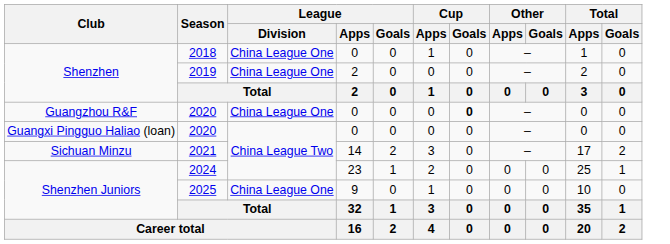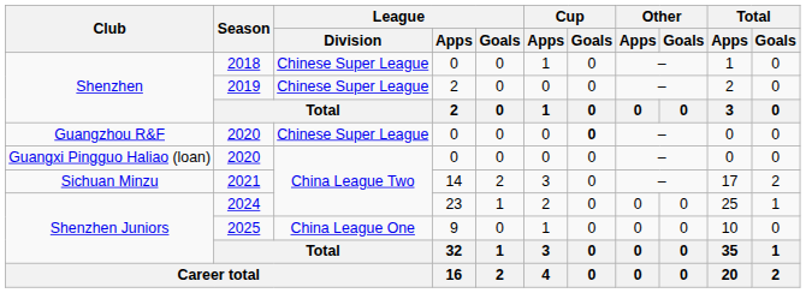2018 | League / Division: China League One -> Chinese Super League
2019 | League / Division: China League One -> Chinese Super League
Guangzhou R&F / 2020 | League / Division: China League One -> Chinese Super League
